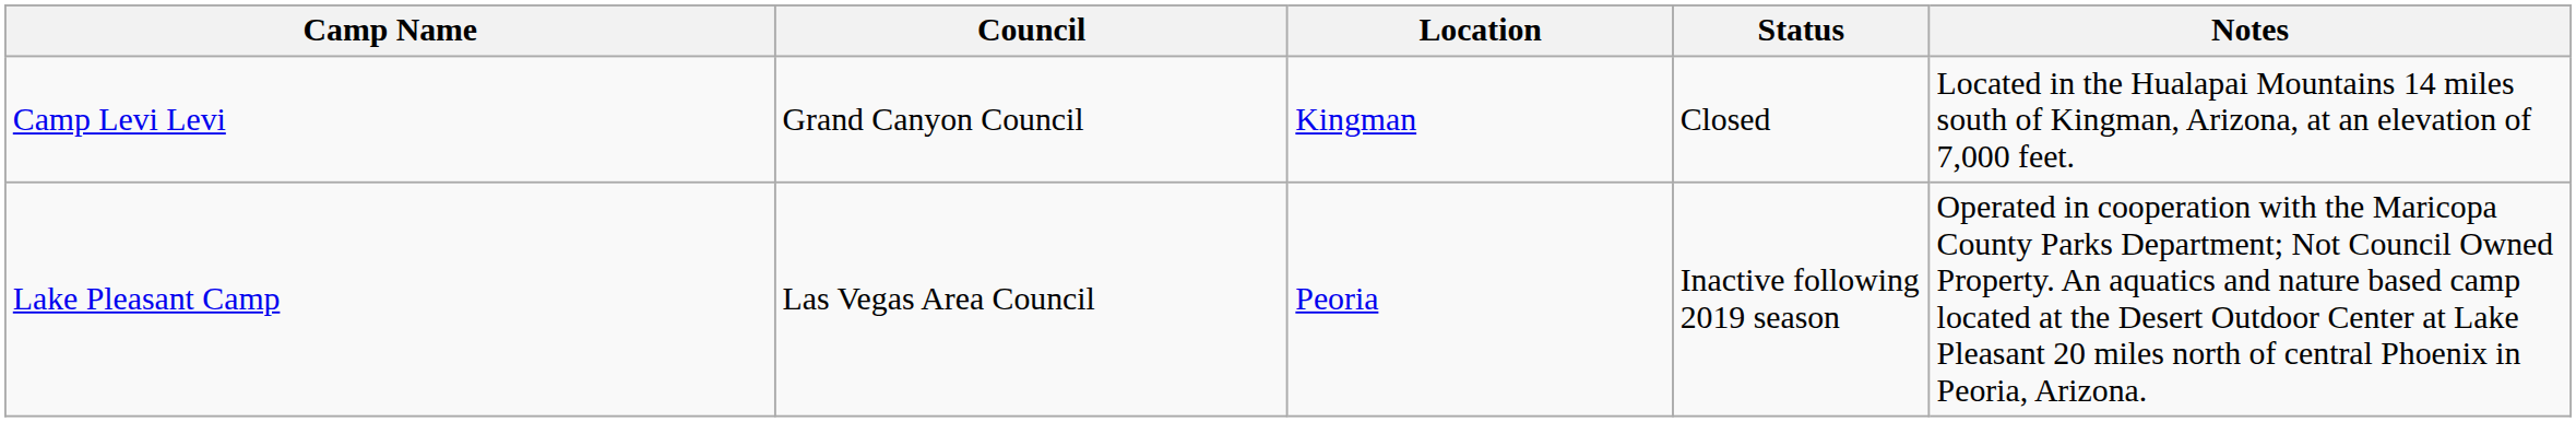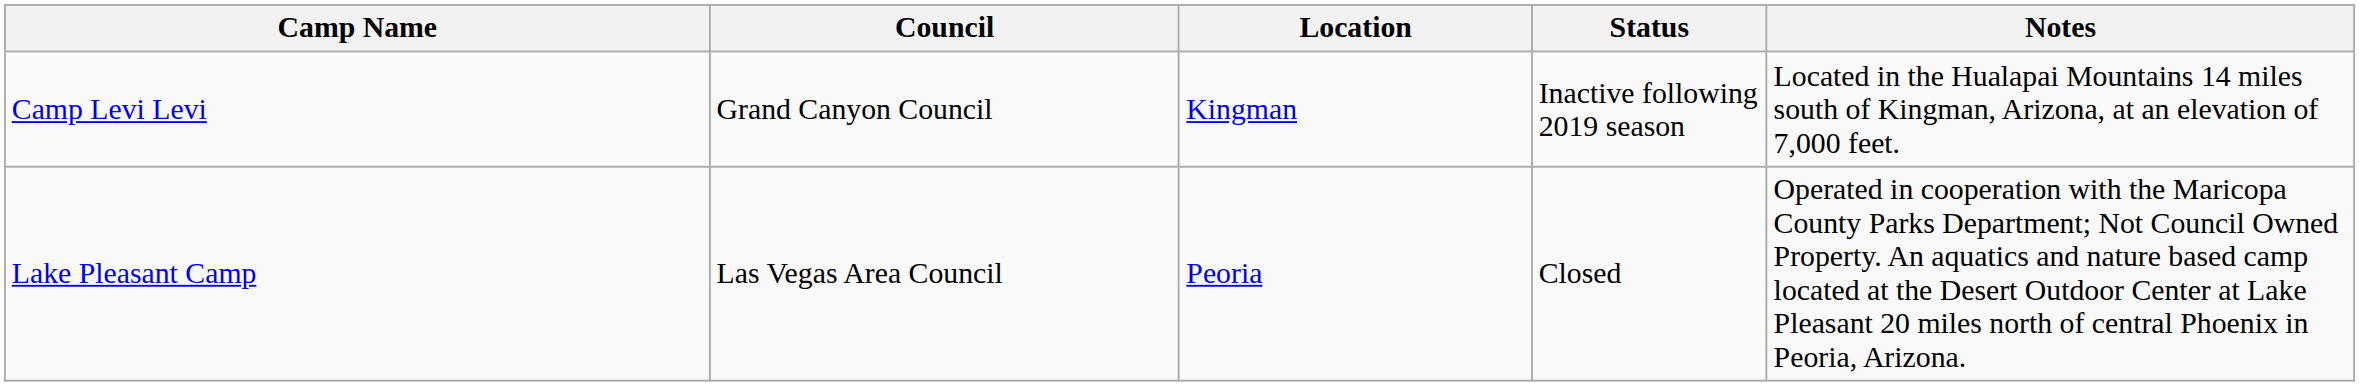Camp Levi Levi | Status: Closed -> Inactive following 2019 season
Lake Pleasant Camp | Status: Inactive following 2019 season -> Closed
